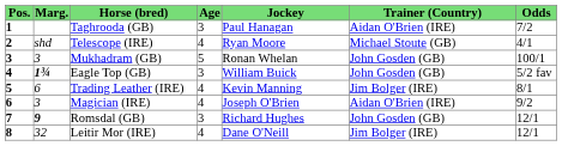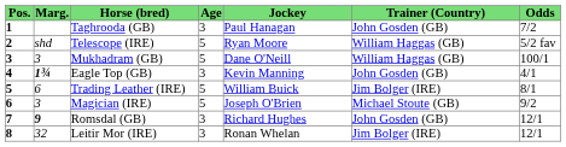Taghrooda (GB) | Trainer (Country): Aidan O'Brien (IRE) -> John Gosden (GB)
Telescope (IRE) | Age: 4 -> 5
Telescope (IRE) | Trainer (Country): Michael Stoute (GB) -> William Haggas (GB)
Telescope (IRE) | Odds: 4/1 -> 5/2 fav
Mukhadram (GB) | Jockey: Ronan Whelan -> Dane O'Neill
Mukhadram (GB) | Trainer (Country): John Gosden (GB) -> William Haggas (GB)
Eagle Top (GB) | Jockey: William Buick -> Kevin Manning
Eagle Top (GB) | Odds: 5/2 fav -> 4/1
Trading Leather (IRE) | Age: 4 -> 5
Trading Leather (IRE) | Jockey: Kevin Manning -> William Buick
Magician (IRE) | Age: 4 -> 5
Magician (IRE) | Trainer (Country): Aidan O'Brien (IRE) -> Michael Stoute (GB)
Leitir Mor (IRE) | Age: 4 -> 3
Leitir Mor (IRE) | Jockey: Dane O'Neill -> Ronan Whelan
